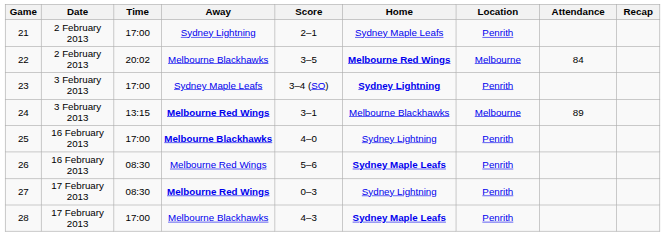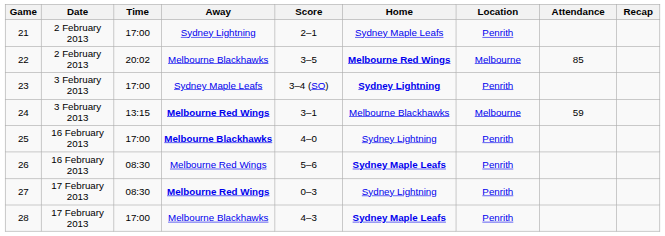22 | Attendance: 84 -> 85
24 | Attendance: 89 -> 59
